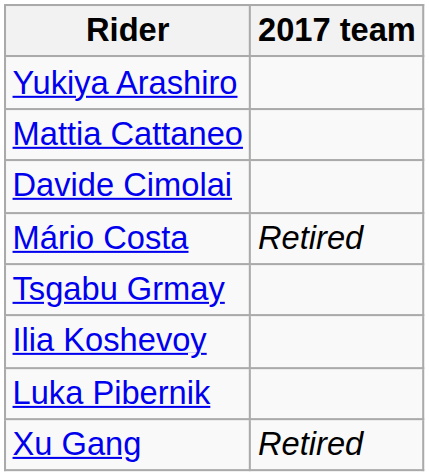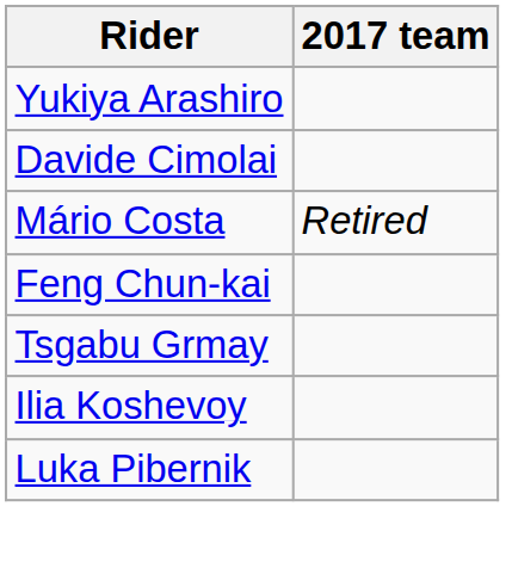- row: Mattia Cattaneo
+ row: Feng Chun-kai
- row: Xu Gang | Retired
